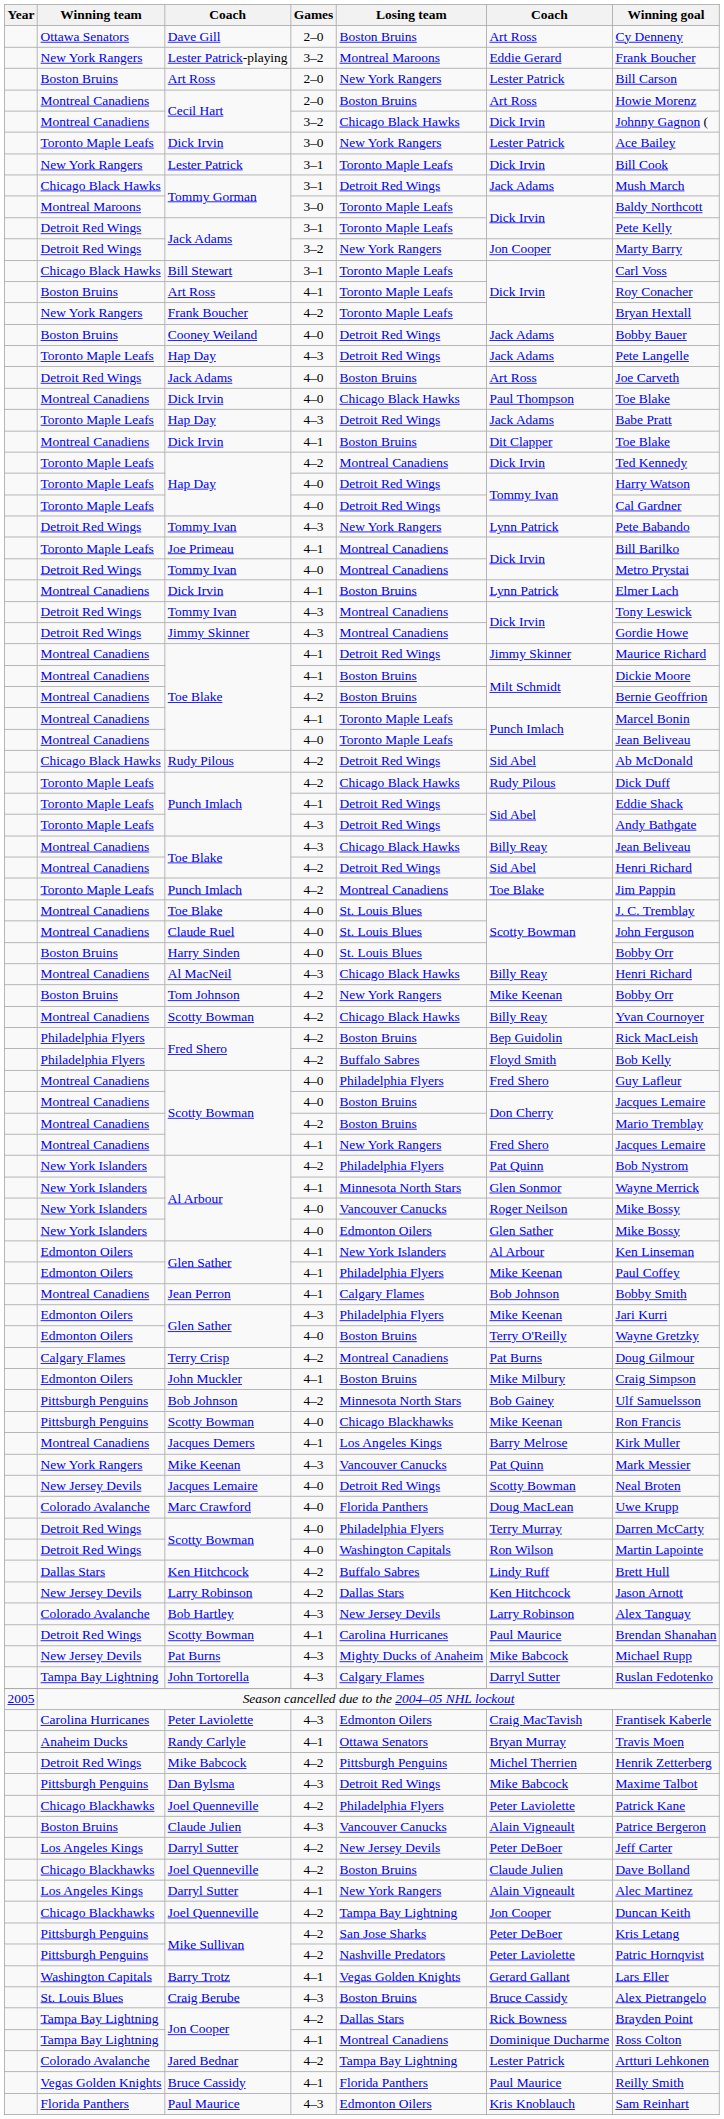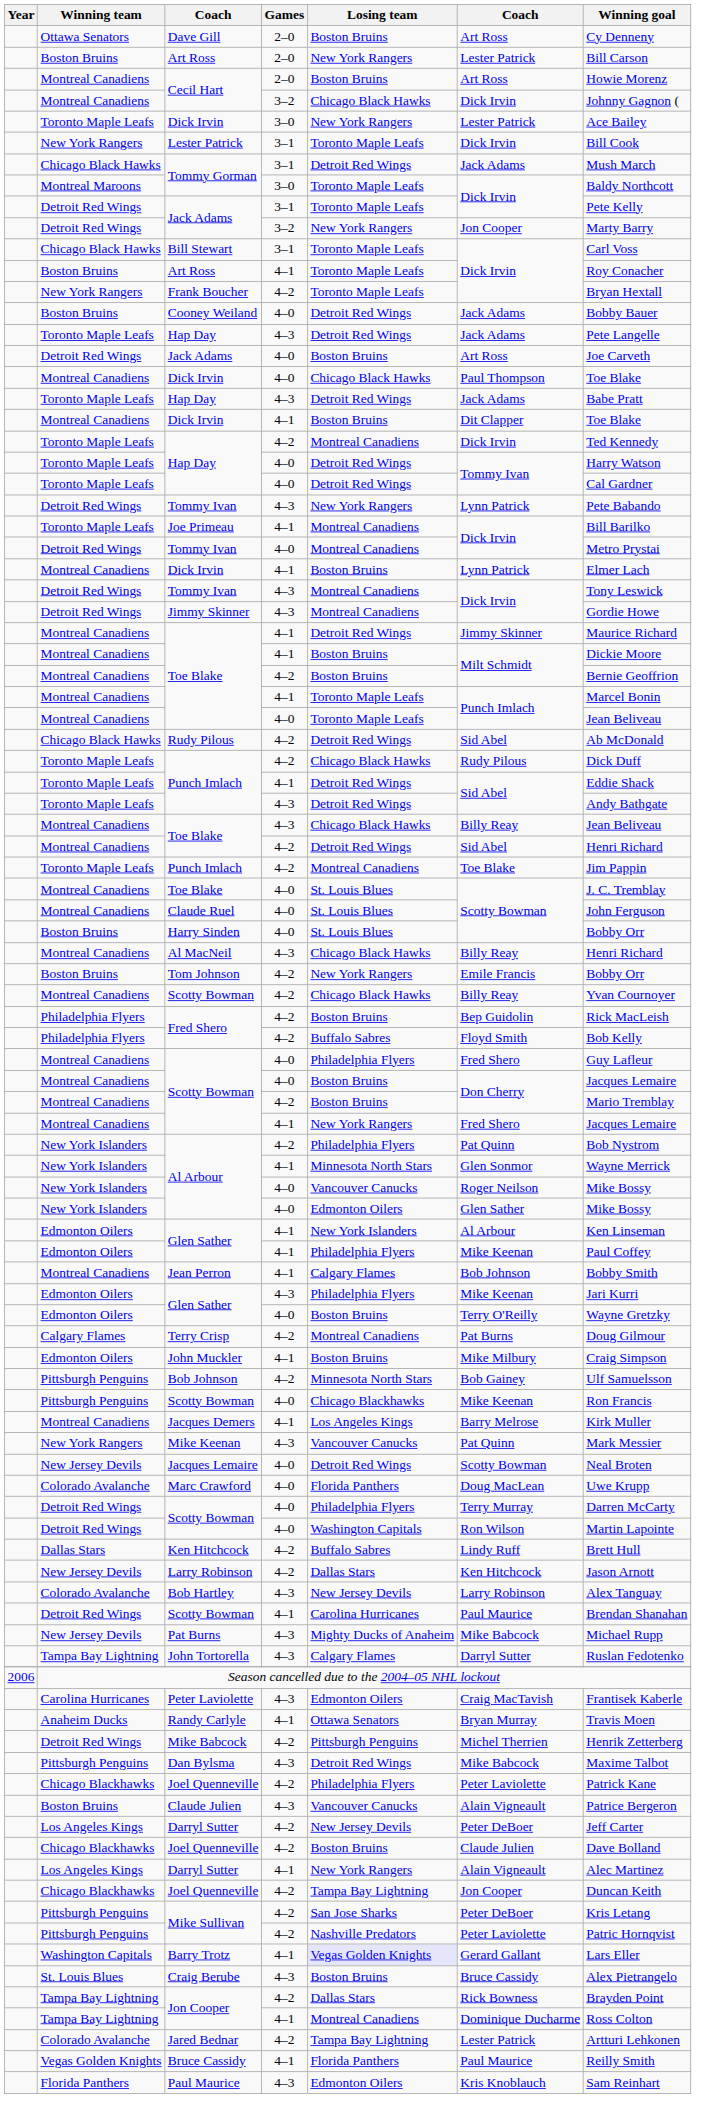- row: New York Rangers | Lester Patrick-playing | 3–2 | Montreal Maroons | Eddie Gerard | Frank Boucher
Tom Johnson | column 6: Mike Keenan -> Emile Francis
Season cancelled due to the 2004–05 NHL lockout | Year: 2005 -> 2006
Barry Trotz | Losing team: no background -> lavender background
